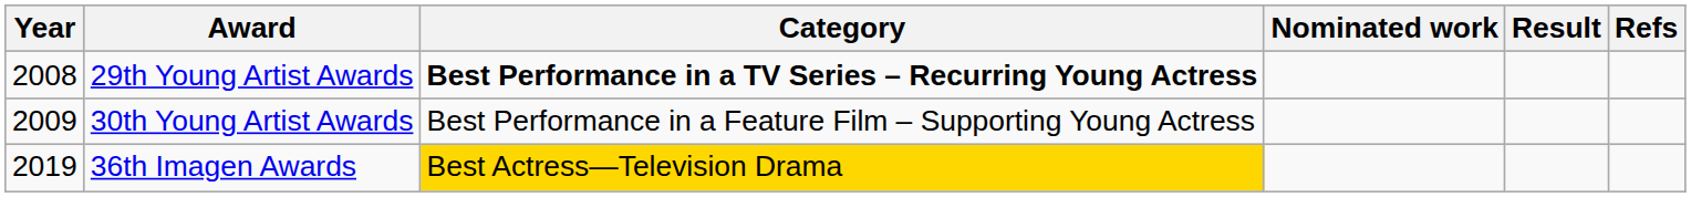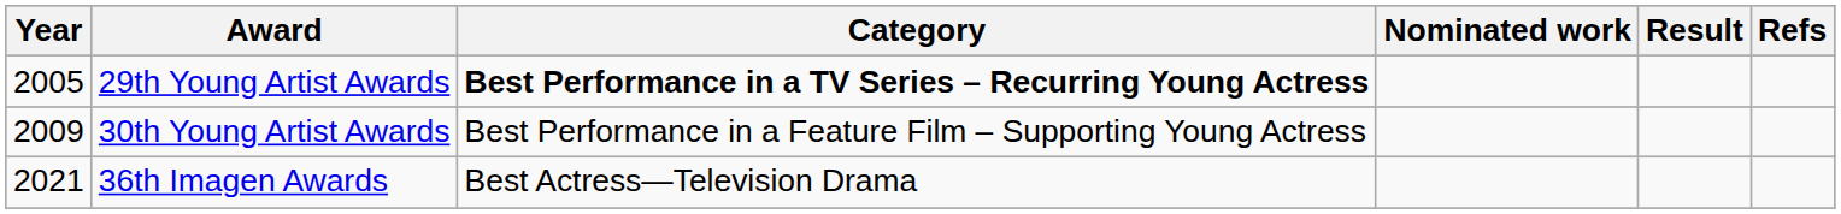29th Young Artist Awards | Year: 2008 -> 2005
36th Imagen Awards | Year: 2019 -> 2021
36th Imagen Awards | Category: gold background -> no background
